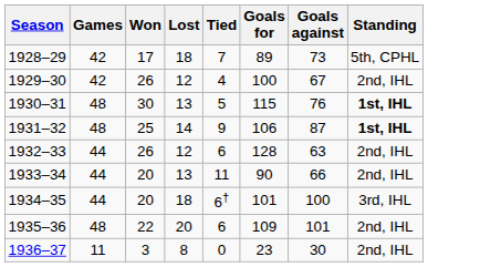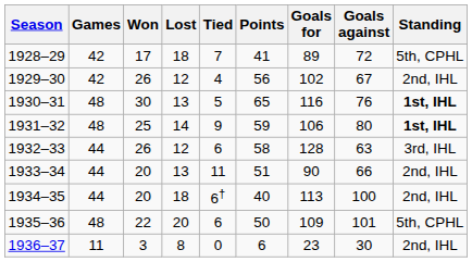+ column: Points | 41 | 56 | 65 | 59 | 58 | 51 | 40 | 50 | 6
1928–29 | Goals against: 73 -> 72
1929–30 | Goals for: 100 -> 102
1930–31 | Goals for: 115 -> 116
1931–32 | Goals against: 87 -> 80
1932–33 | Standing: 2nd, IHL -> 3rd, IHL
1934–35 | Goals for: 101 -> 113
1934–35 | Standing: 3rd, IHL -> 2nd, IHL
1935–36 | Standing: 2nd, IHL -> 5th, CPHL
